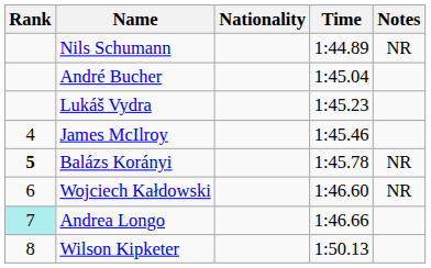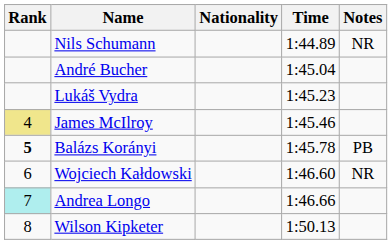James McIlroy | Rank: no background -> khaki background
Balázs Korányi | Notes: NR -> PB
